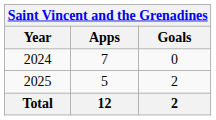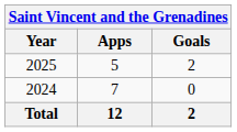rows swapped: 2024 <-> 2025
